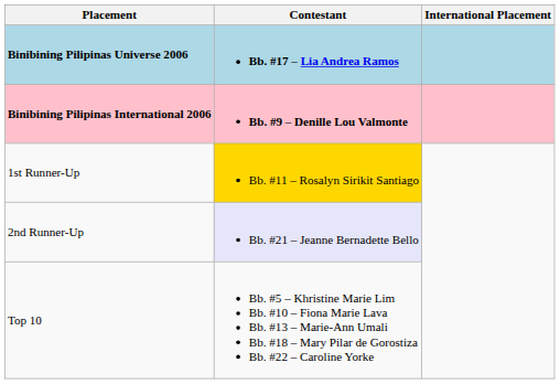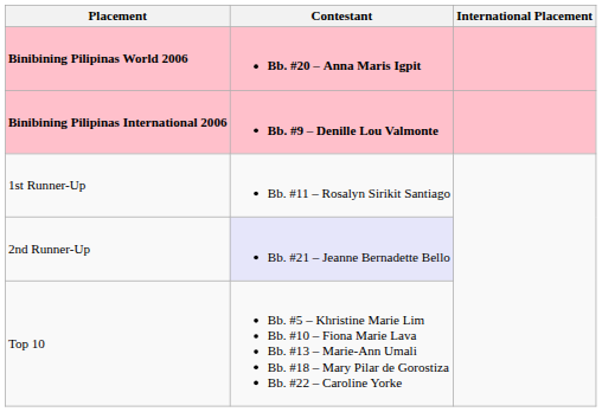- row: Binibining Pilipinas Universe 2006 | Bb. #17 – Lia Andrea Ramos
+ row: Binibining Pilipinas World 2006 | Bb. #20 – Anna Maris Igpit
1st Runner-Up | Contestant: gold background -> no background
